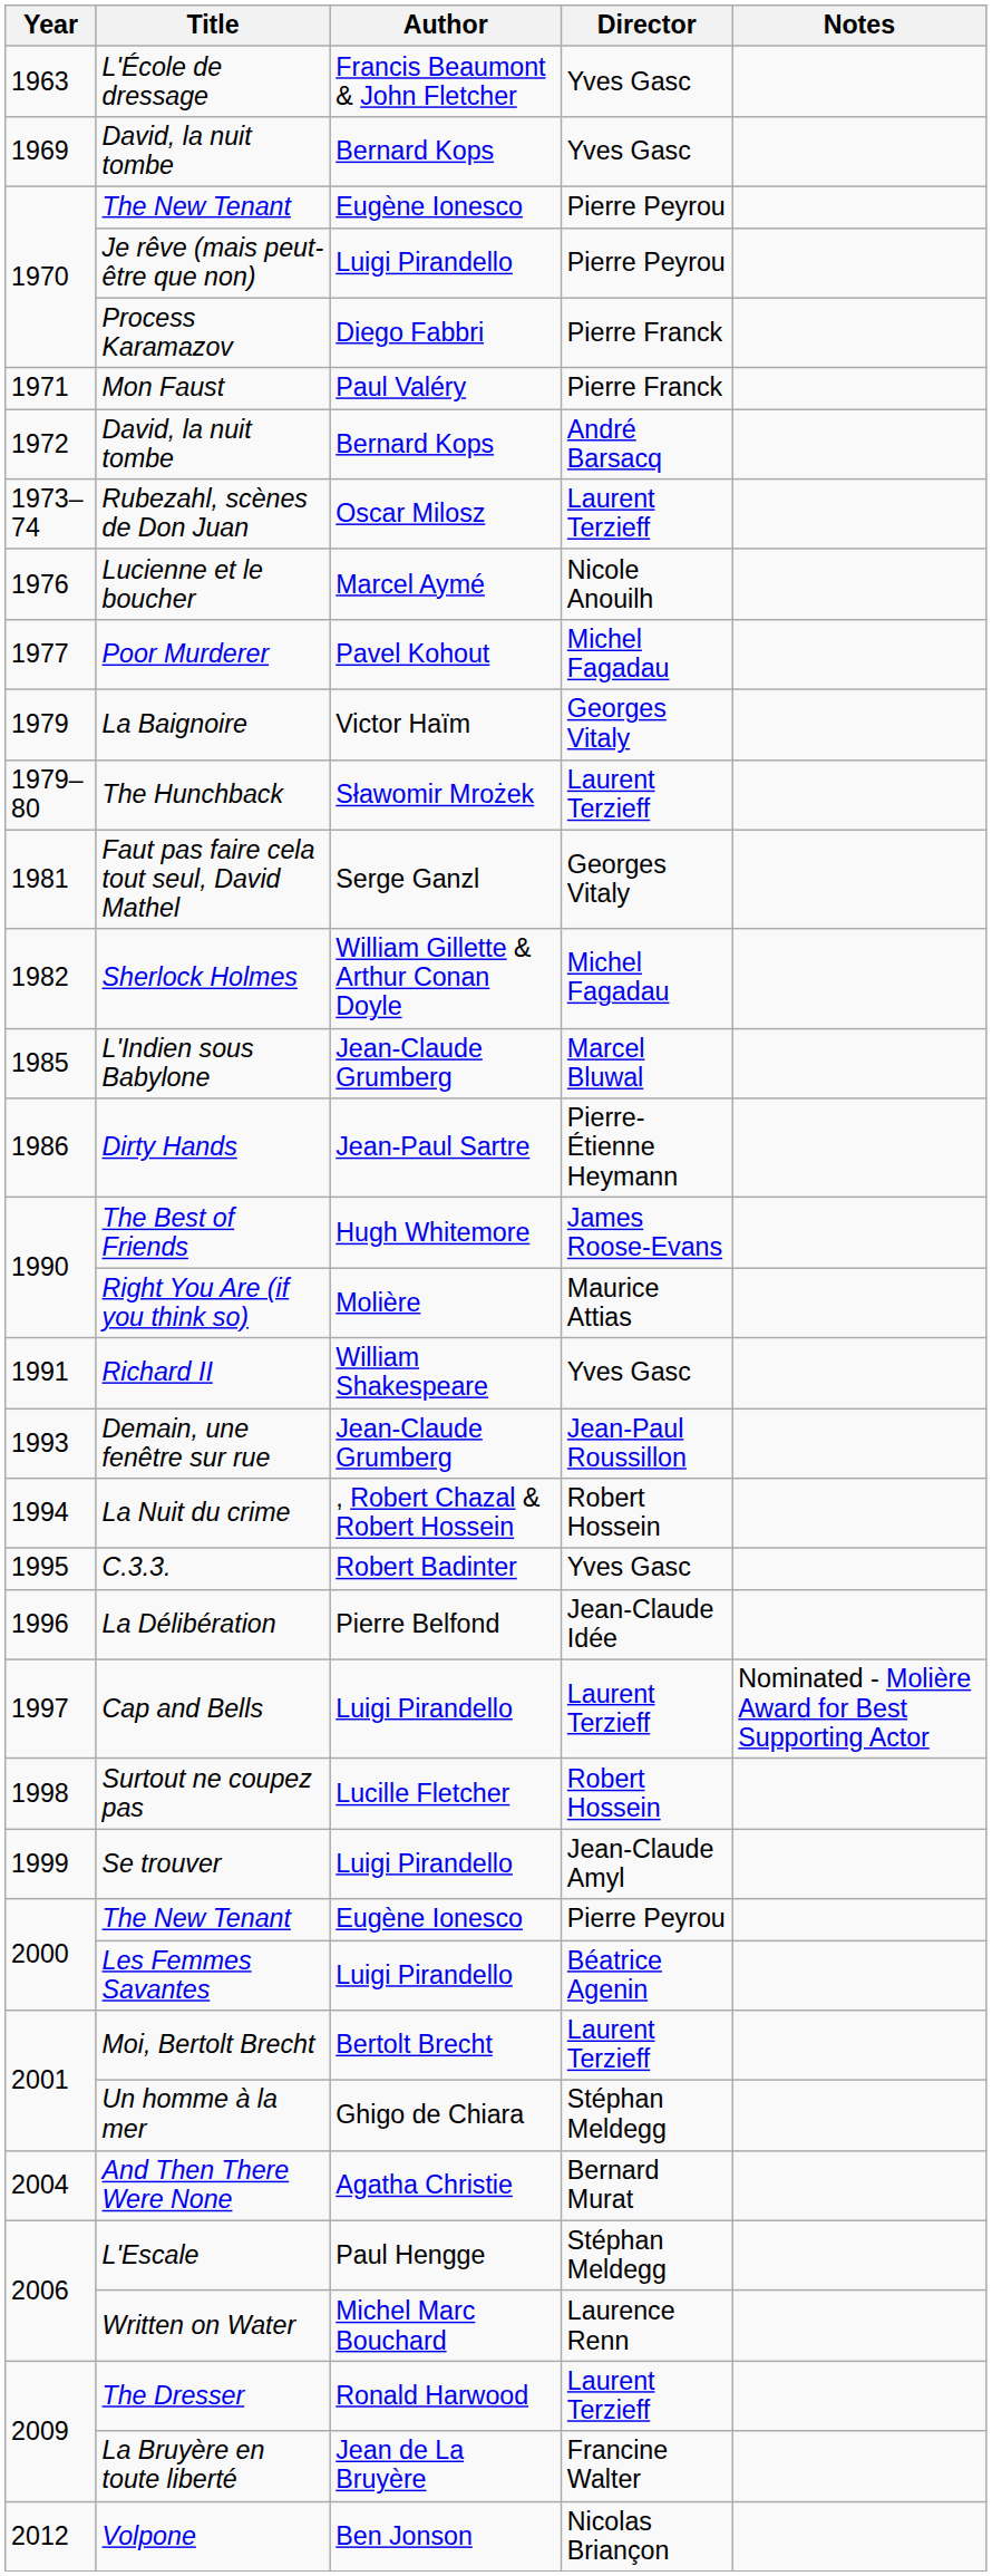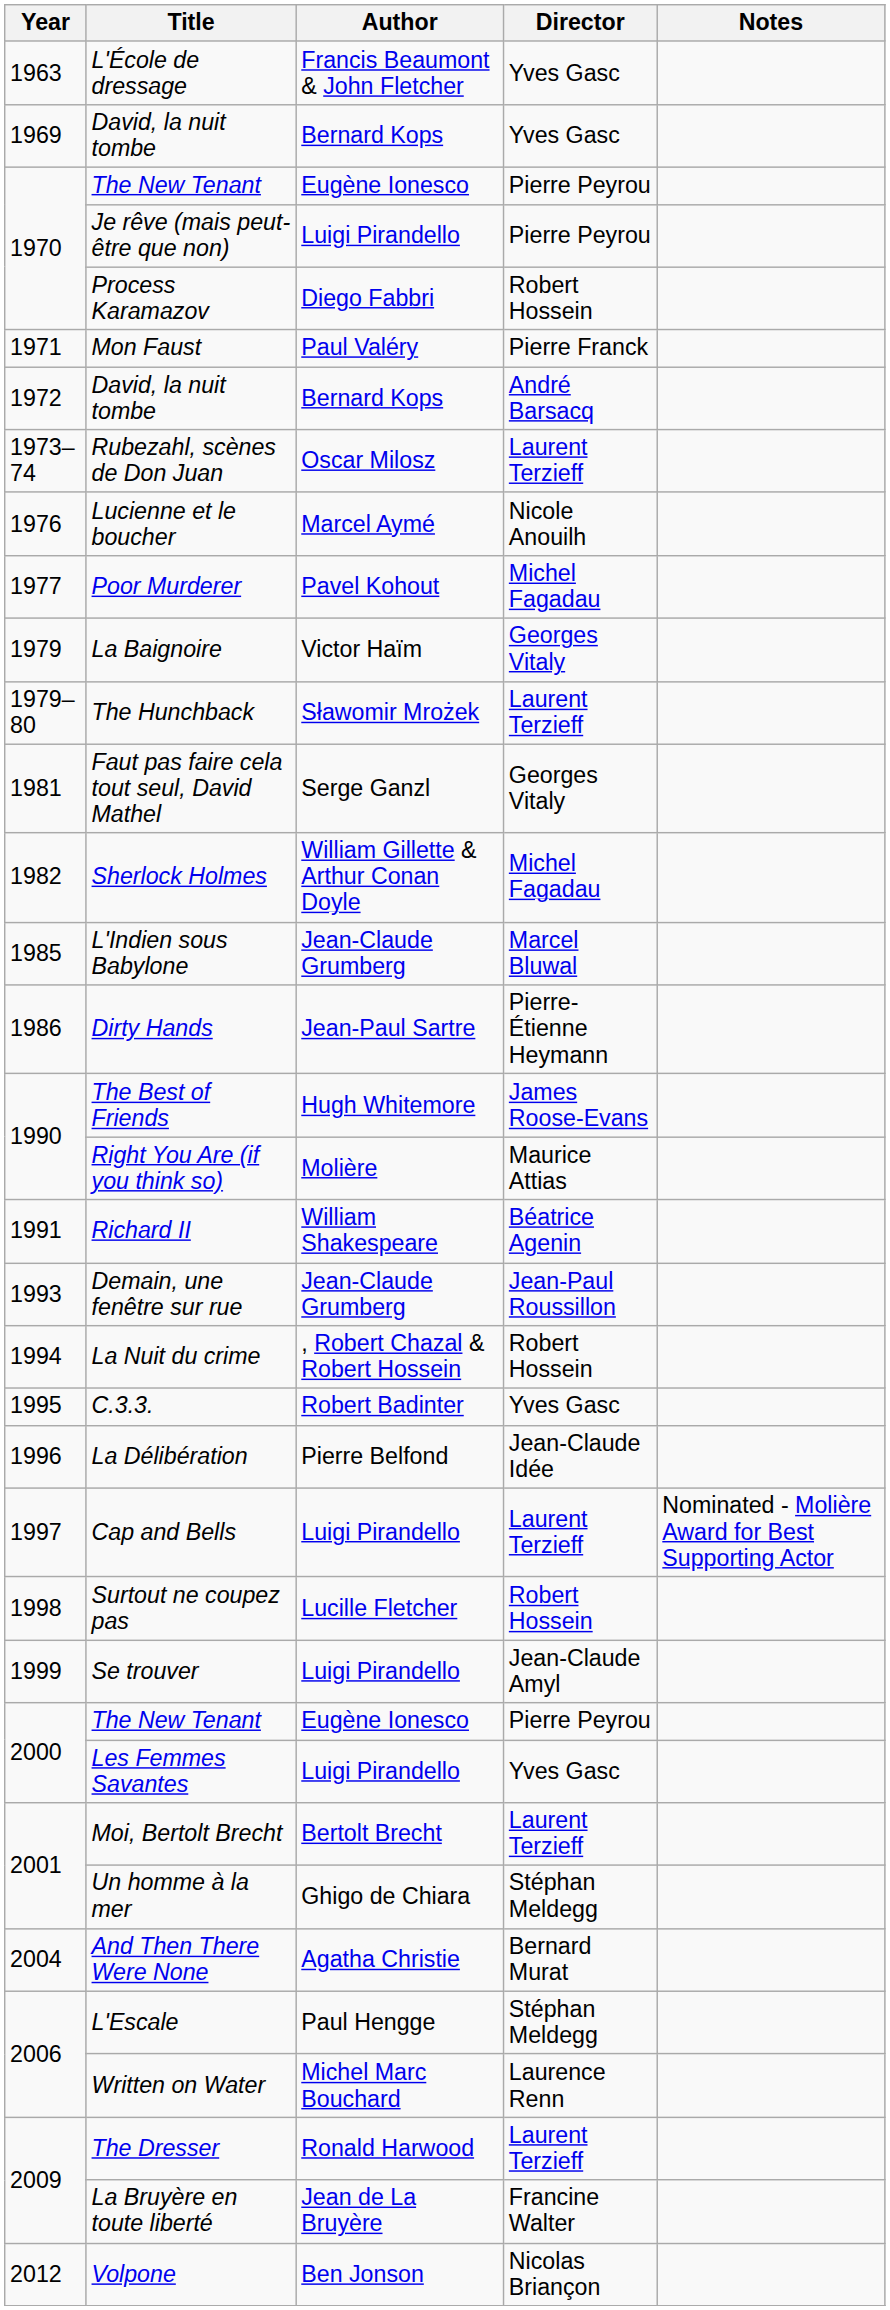Process Karamazov | Director: Pierre Franck -> Robert Hossein
Richard II | Director: Yves Gasc -> Béatrice Agenin
Les Femmes Savantes | Director: Béatrice Agenin -> Yves Gasc
